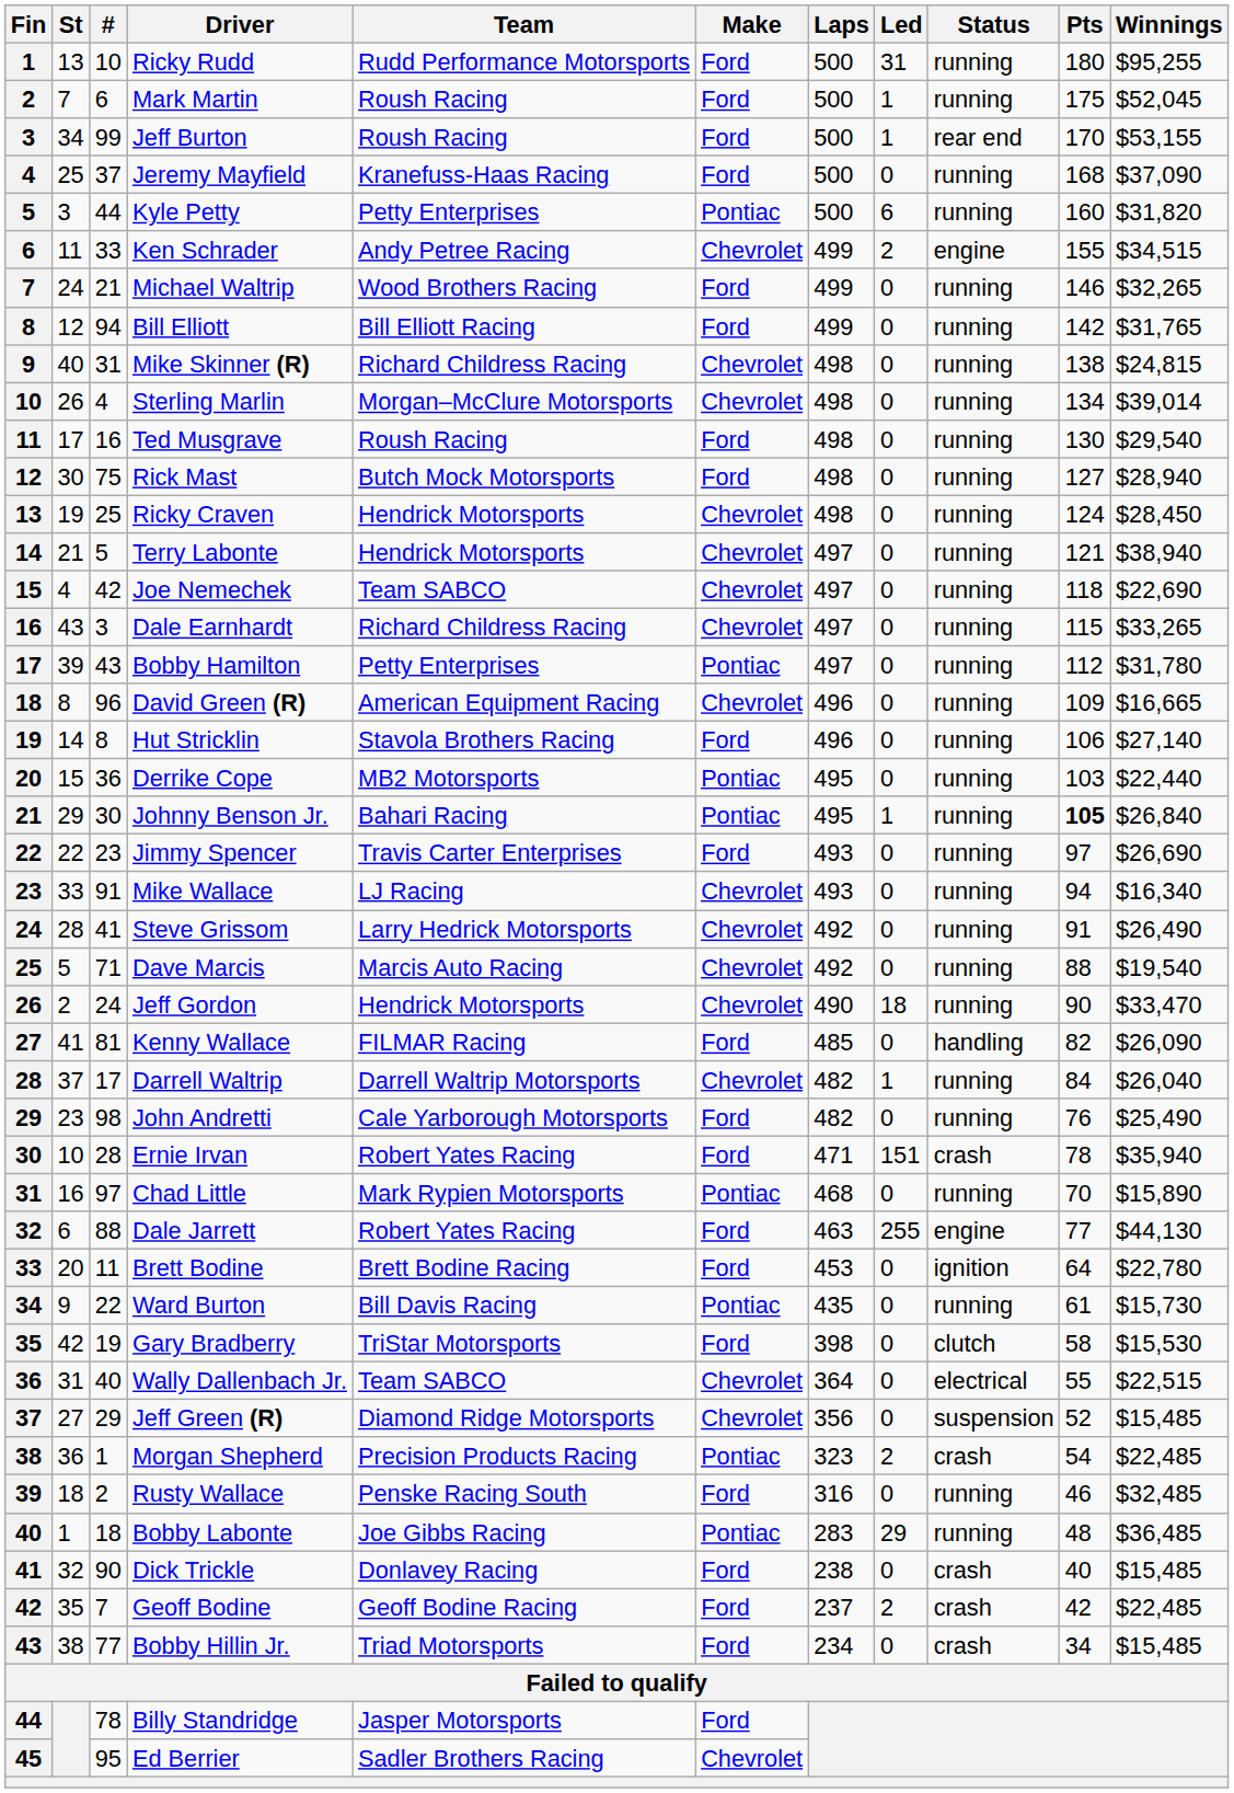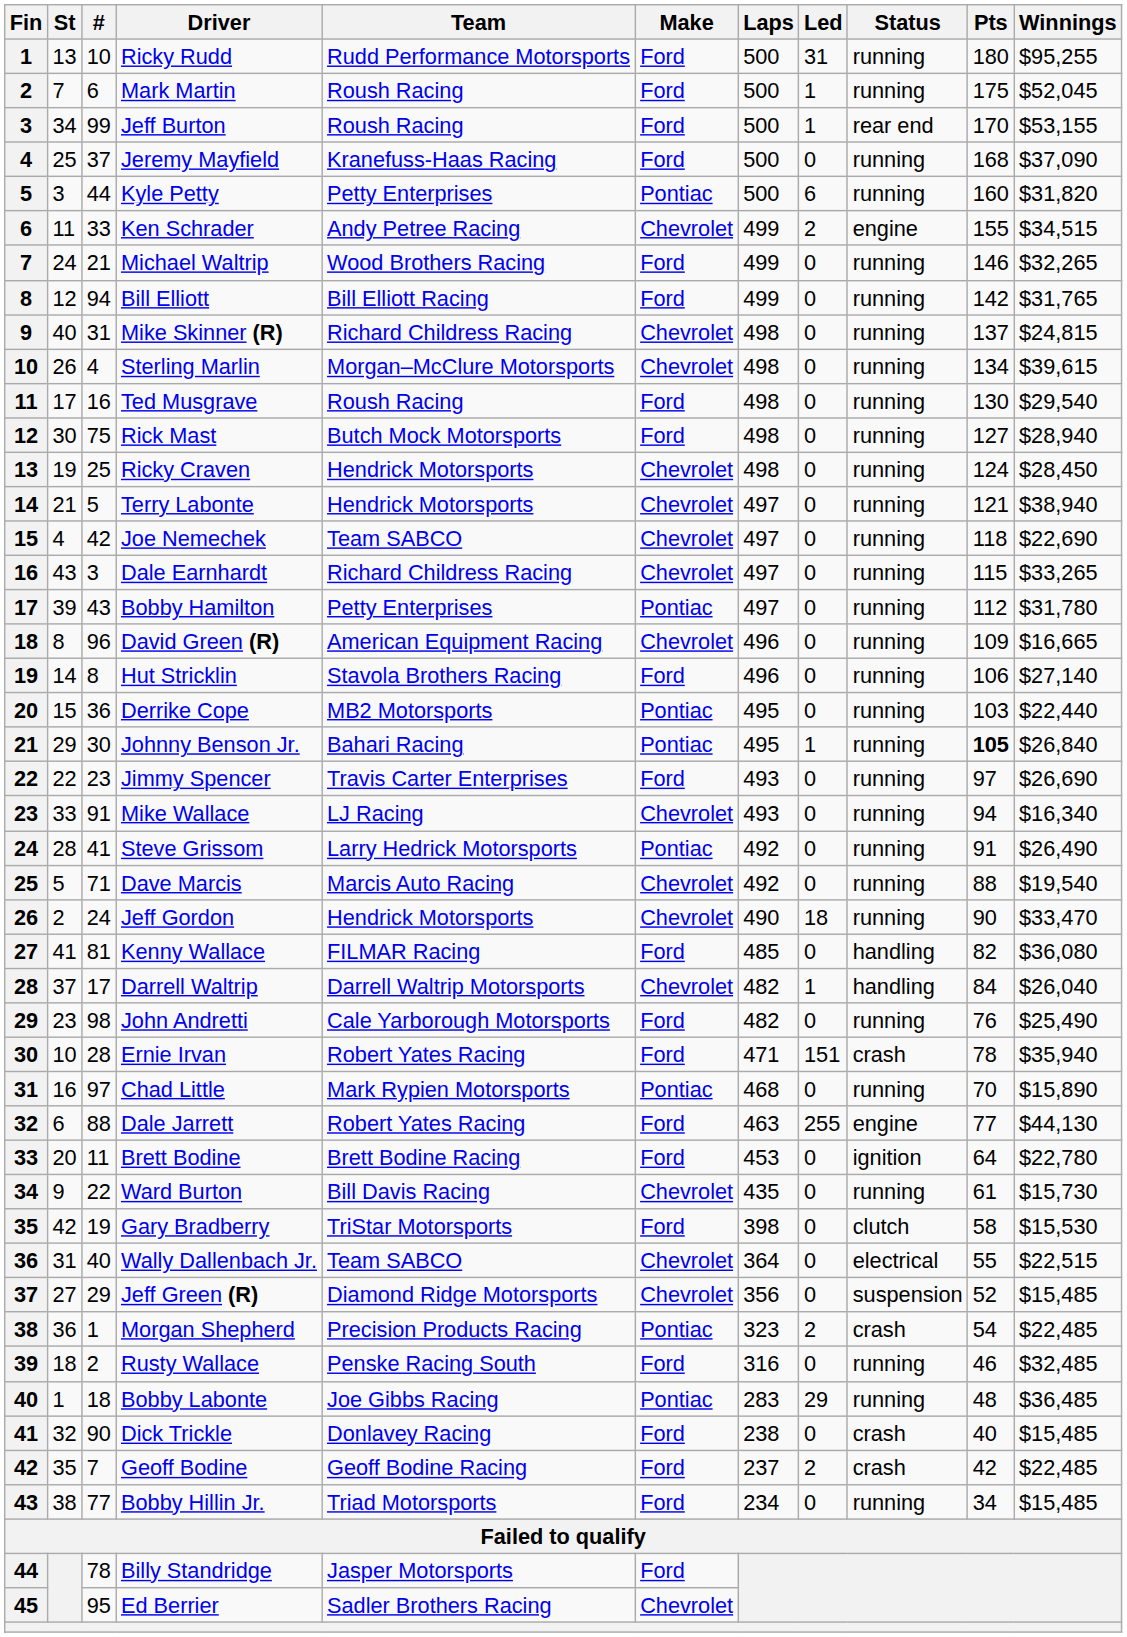Mike Skinner (R) | Pts: 138 -> 137
Sterling Marlin | Winnings: $39,014 -> $39,615
Steve Grissom | Make: Chevrolet -> Pontiac
Kenny Wallace | Winnings: $26,090 -> $36,080
Darrell Waltrip | Status: running -> handling
Ward Burton | Make: Pontiac -> Chevrolet
Bobby Hillin Jr. | Status: crash -> running
